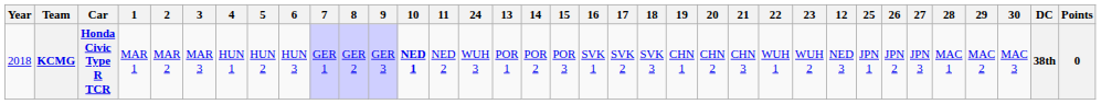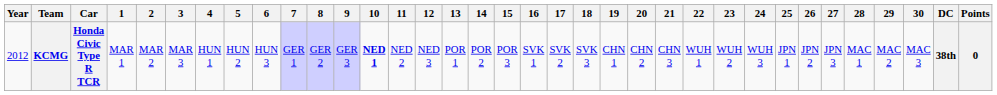columns swapped: 12 <-> 24
KCMG | Year: 2018 -> 2012
